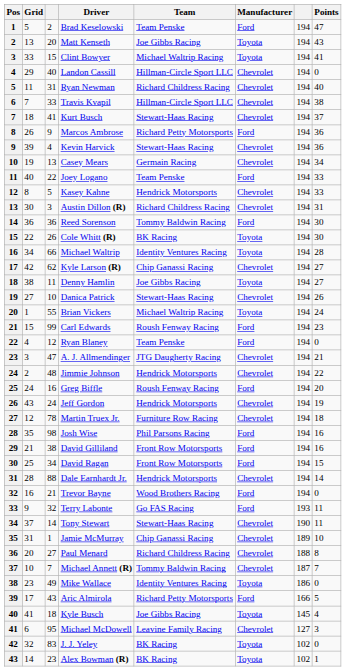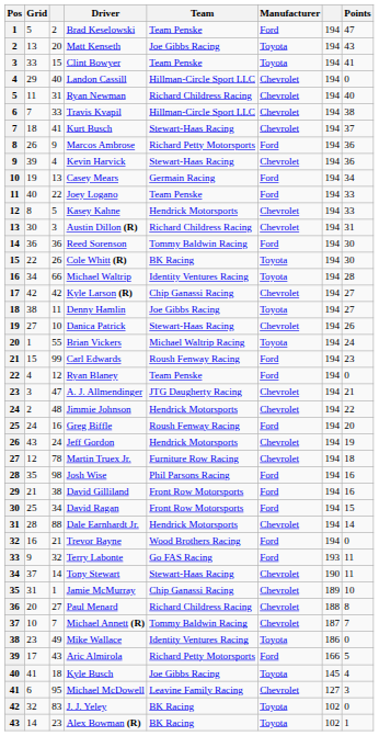Clint Bowyer | Team: Michael Waltrip Racing -> Team Penske
Casey Mears | Manufacturer: Chevrolet -> Ford
Kyle Larson (R) | column 3: 62 -> 42
